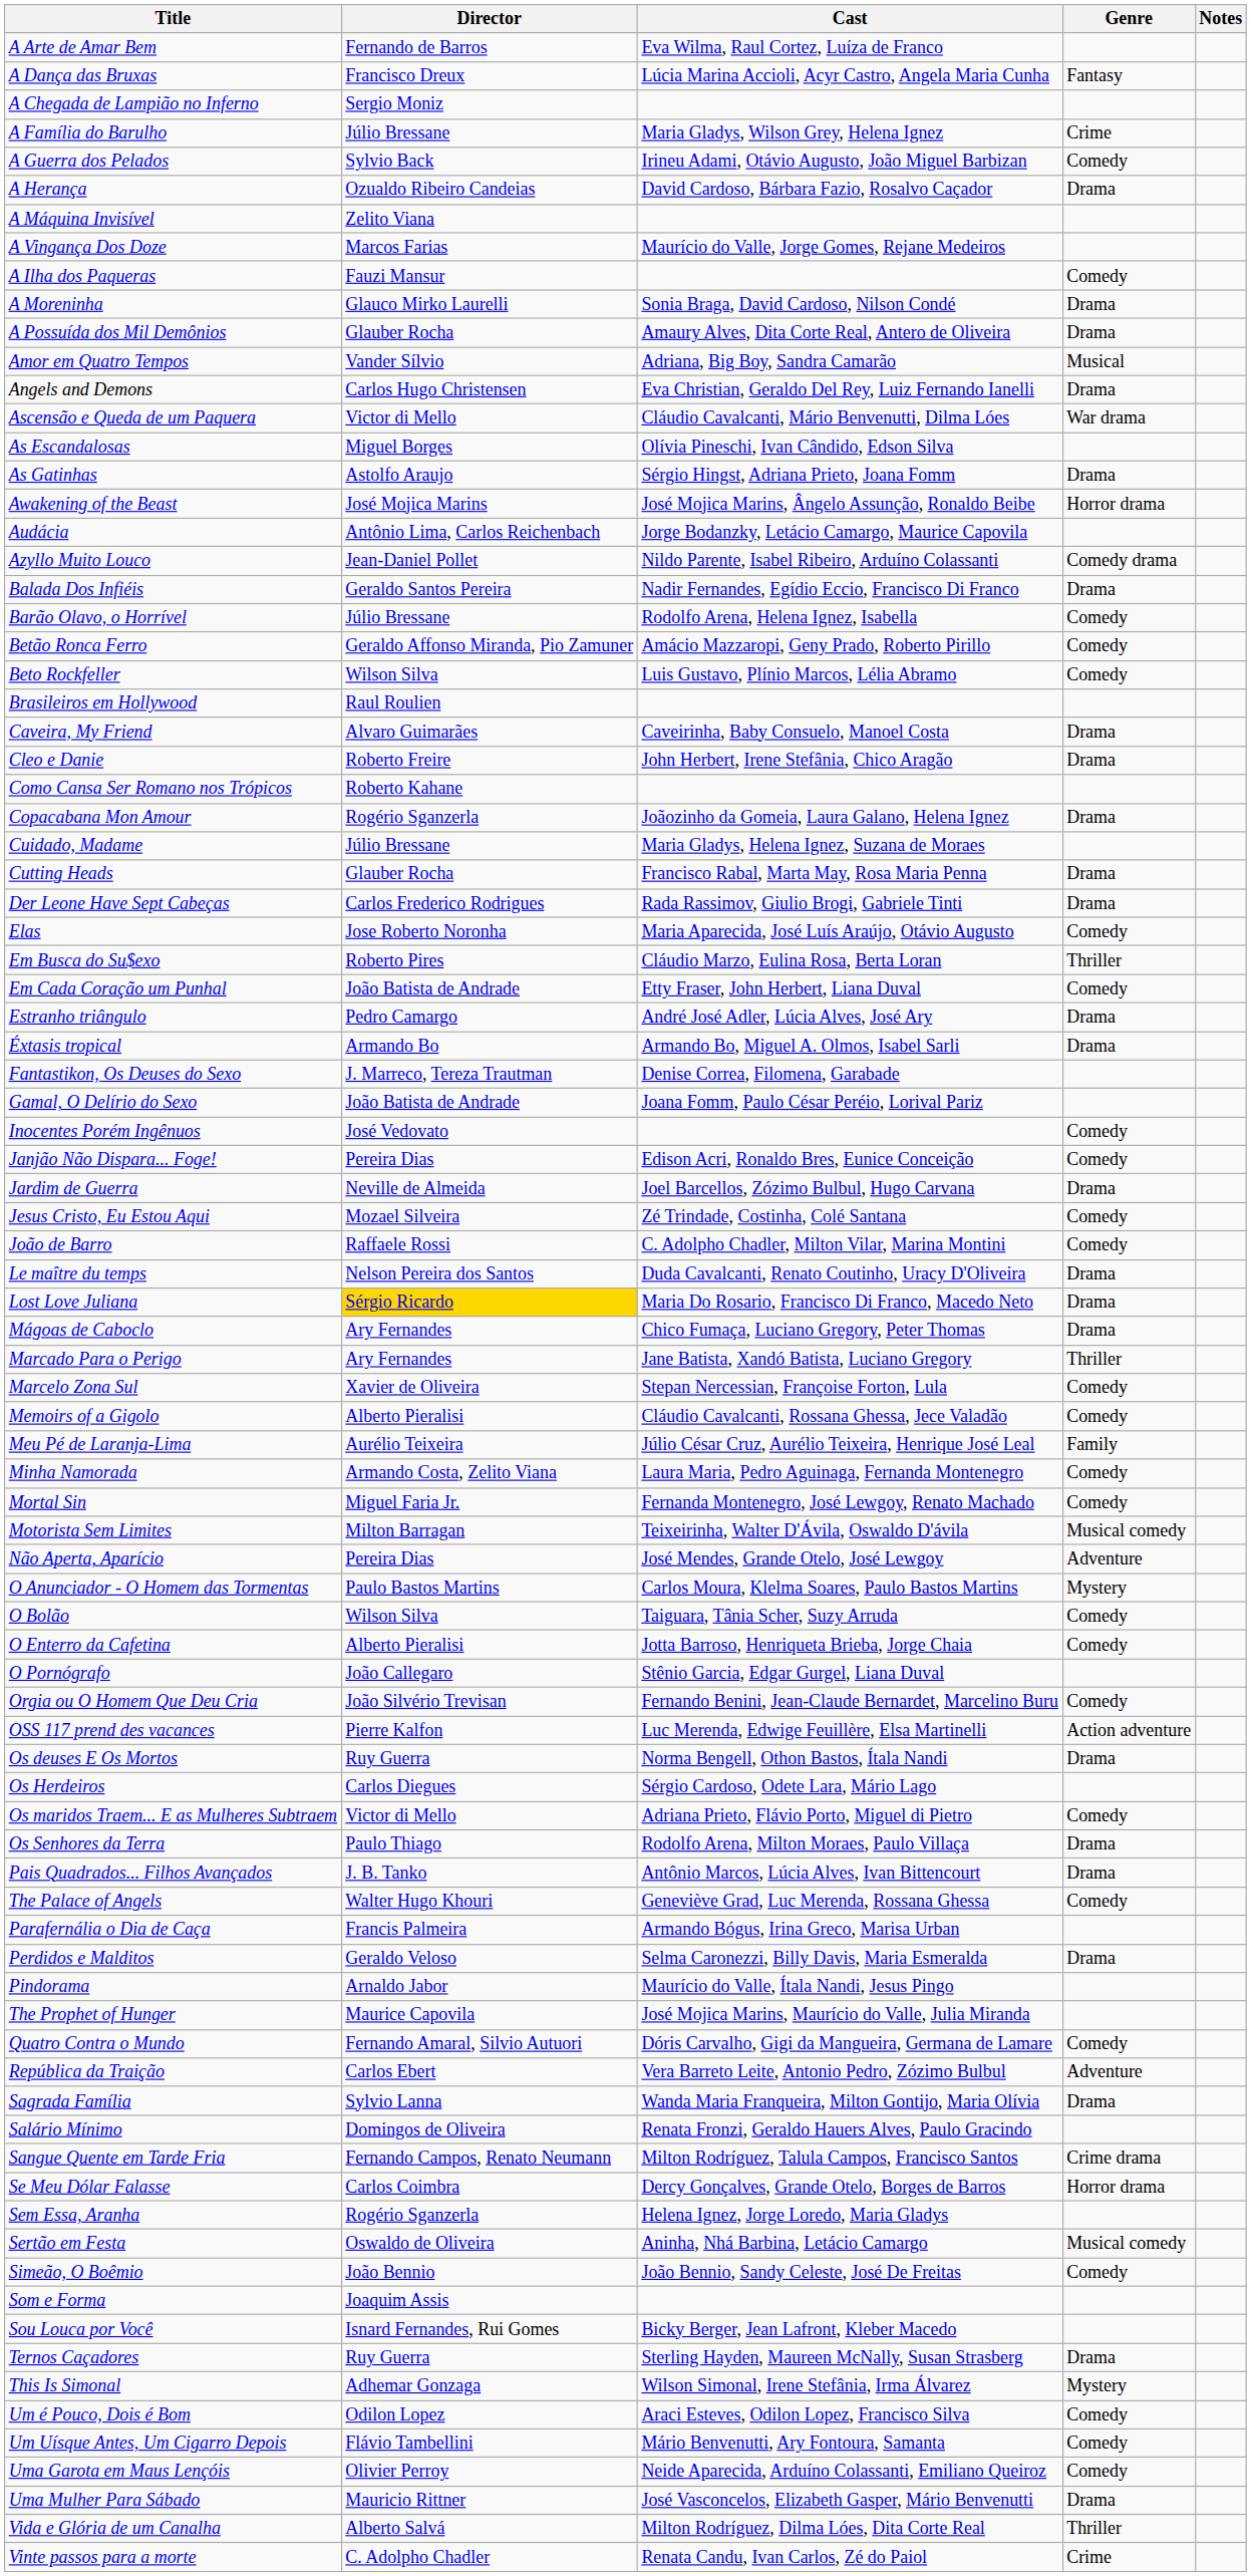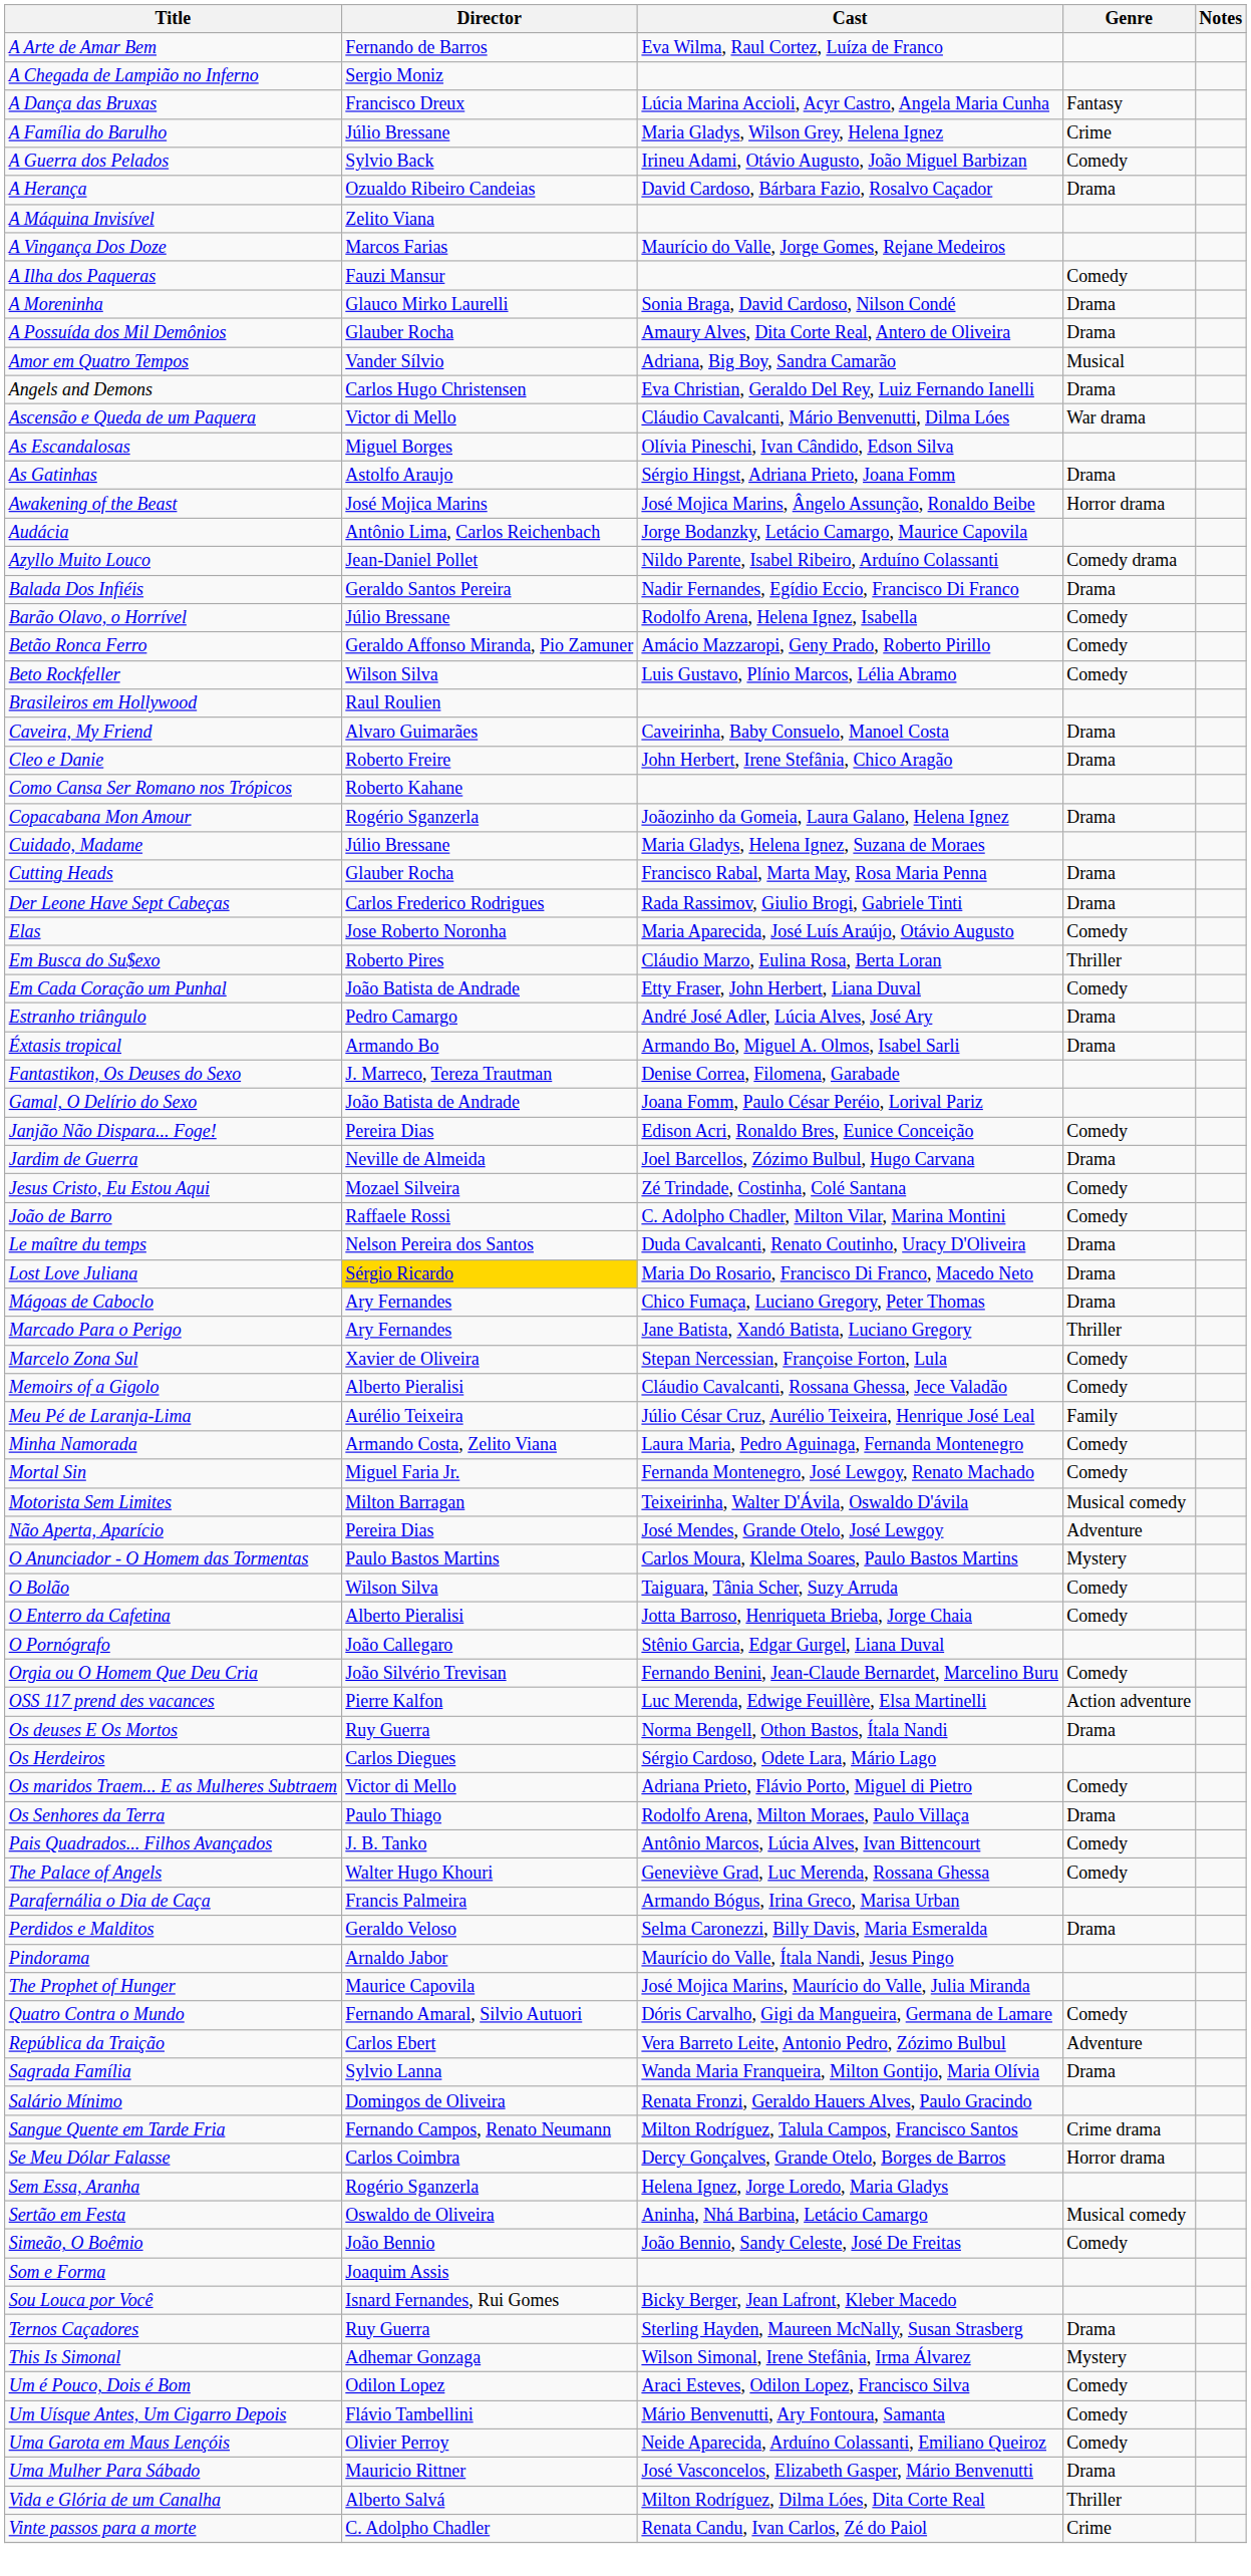rows swapped: A Chegada de Lampião no Inferno <-> A Dança das Bruxas
- row: Inocentes Porém Ingênuos | José Vedovato | Comedy
Pais Quadrados... Filhos Avançados | Genre: Drama -> Comedy
